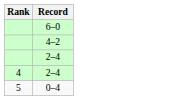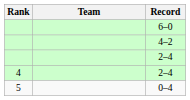+ column: Team
